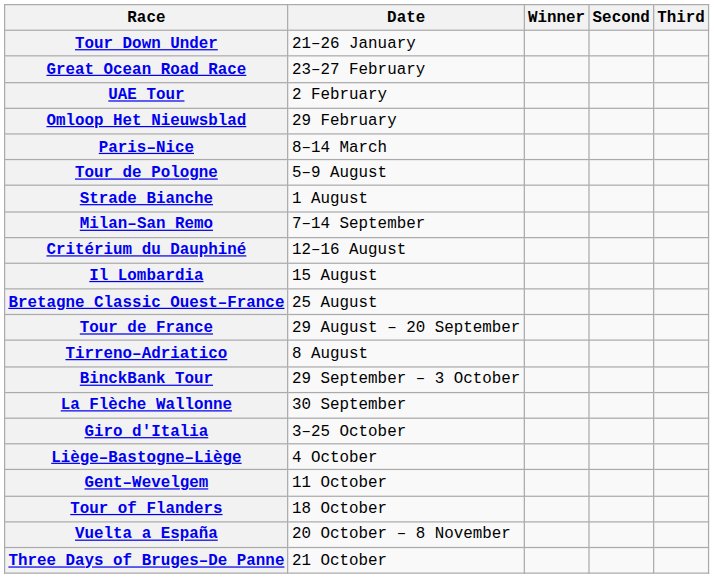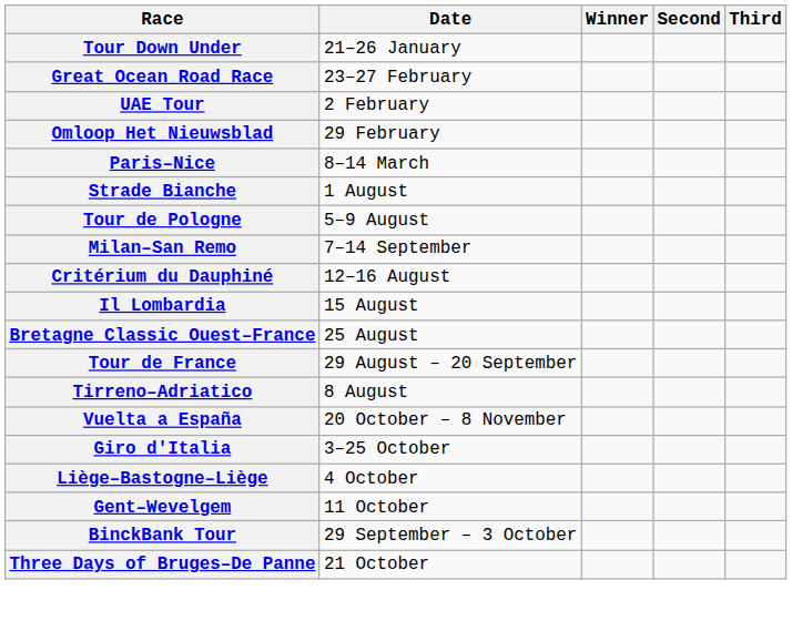rows swapped: Strade Bianche <-> Tour de Pologne
rows swapped: BinckBank Tour <-> Vuelta a España
- row: La Flèche Wallonne | 30 September
- row: Tour of Flanders | 18 October
